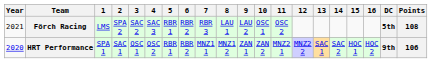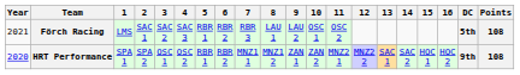Förch Racing | 2: SPA 2 -> SAC 1
HRT Performance | 2: SAC 1 -> SPA 2
HRT Performance | Points: 106 -> 108
